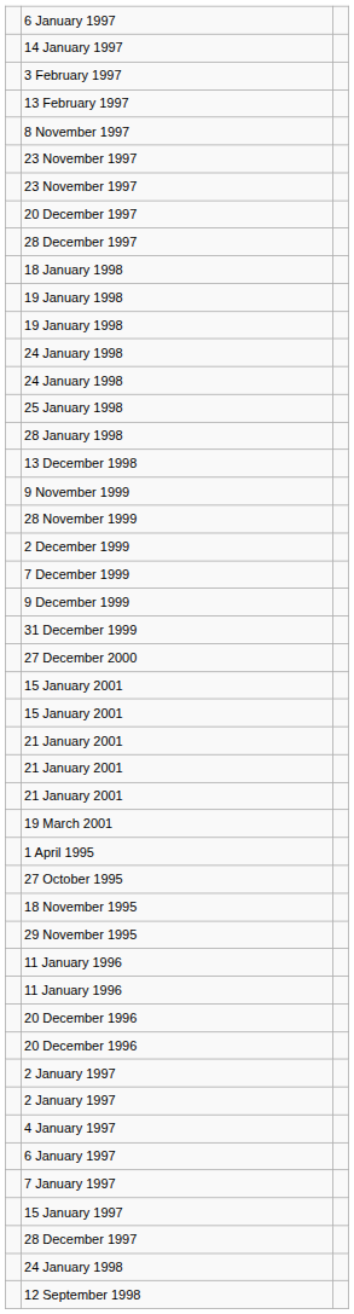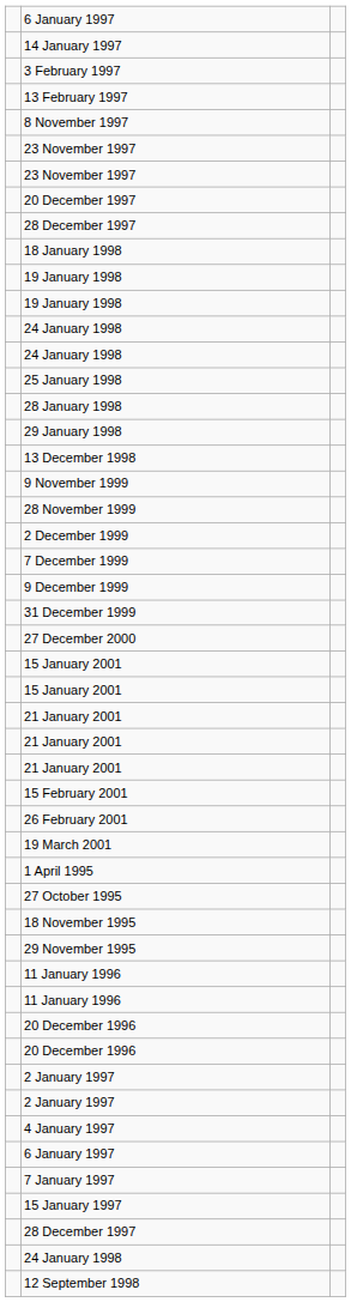+ row: 29 January 1998
+ row: 15 February 2001
+ row: 26 February 2001
